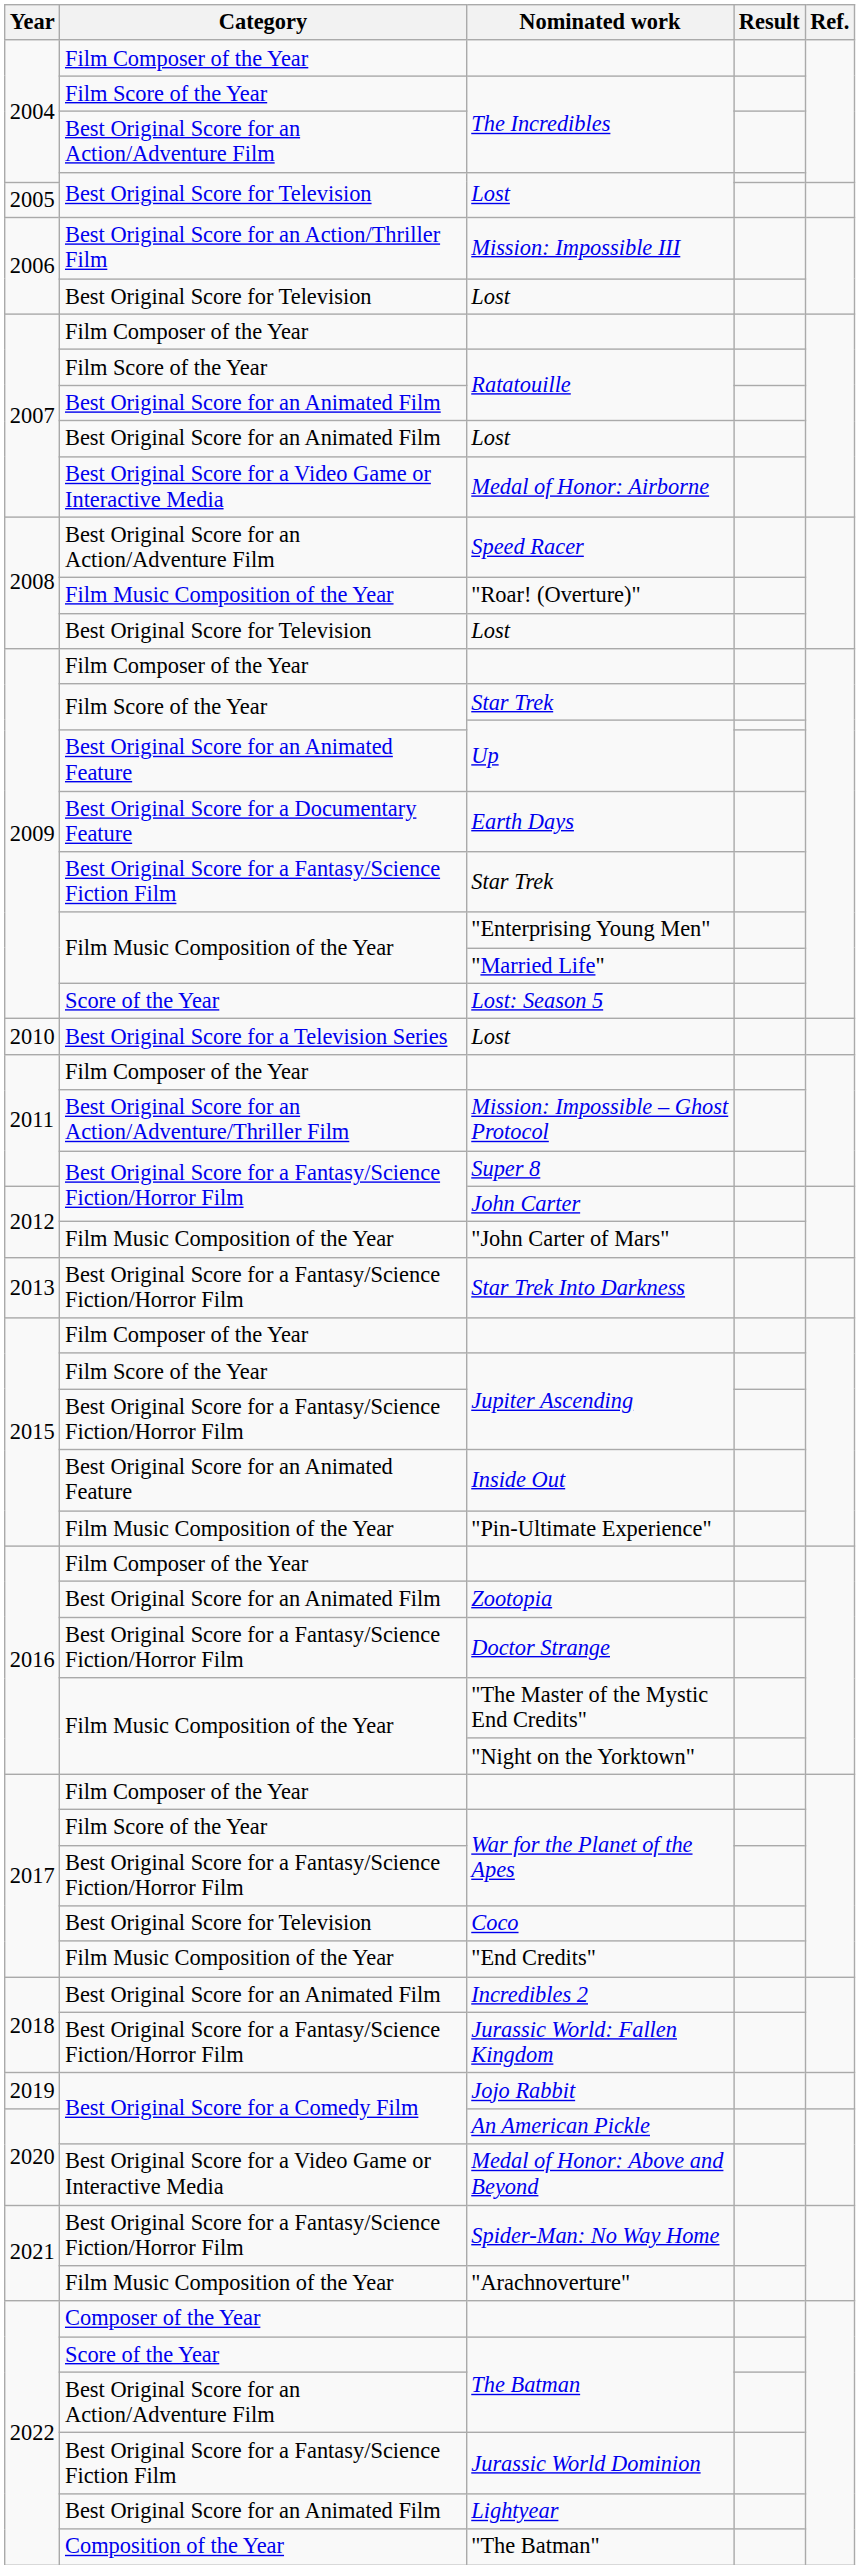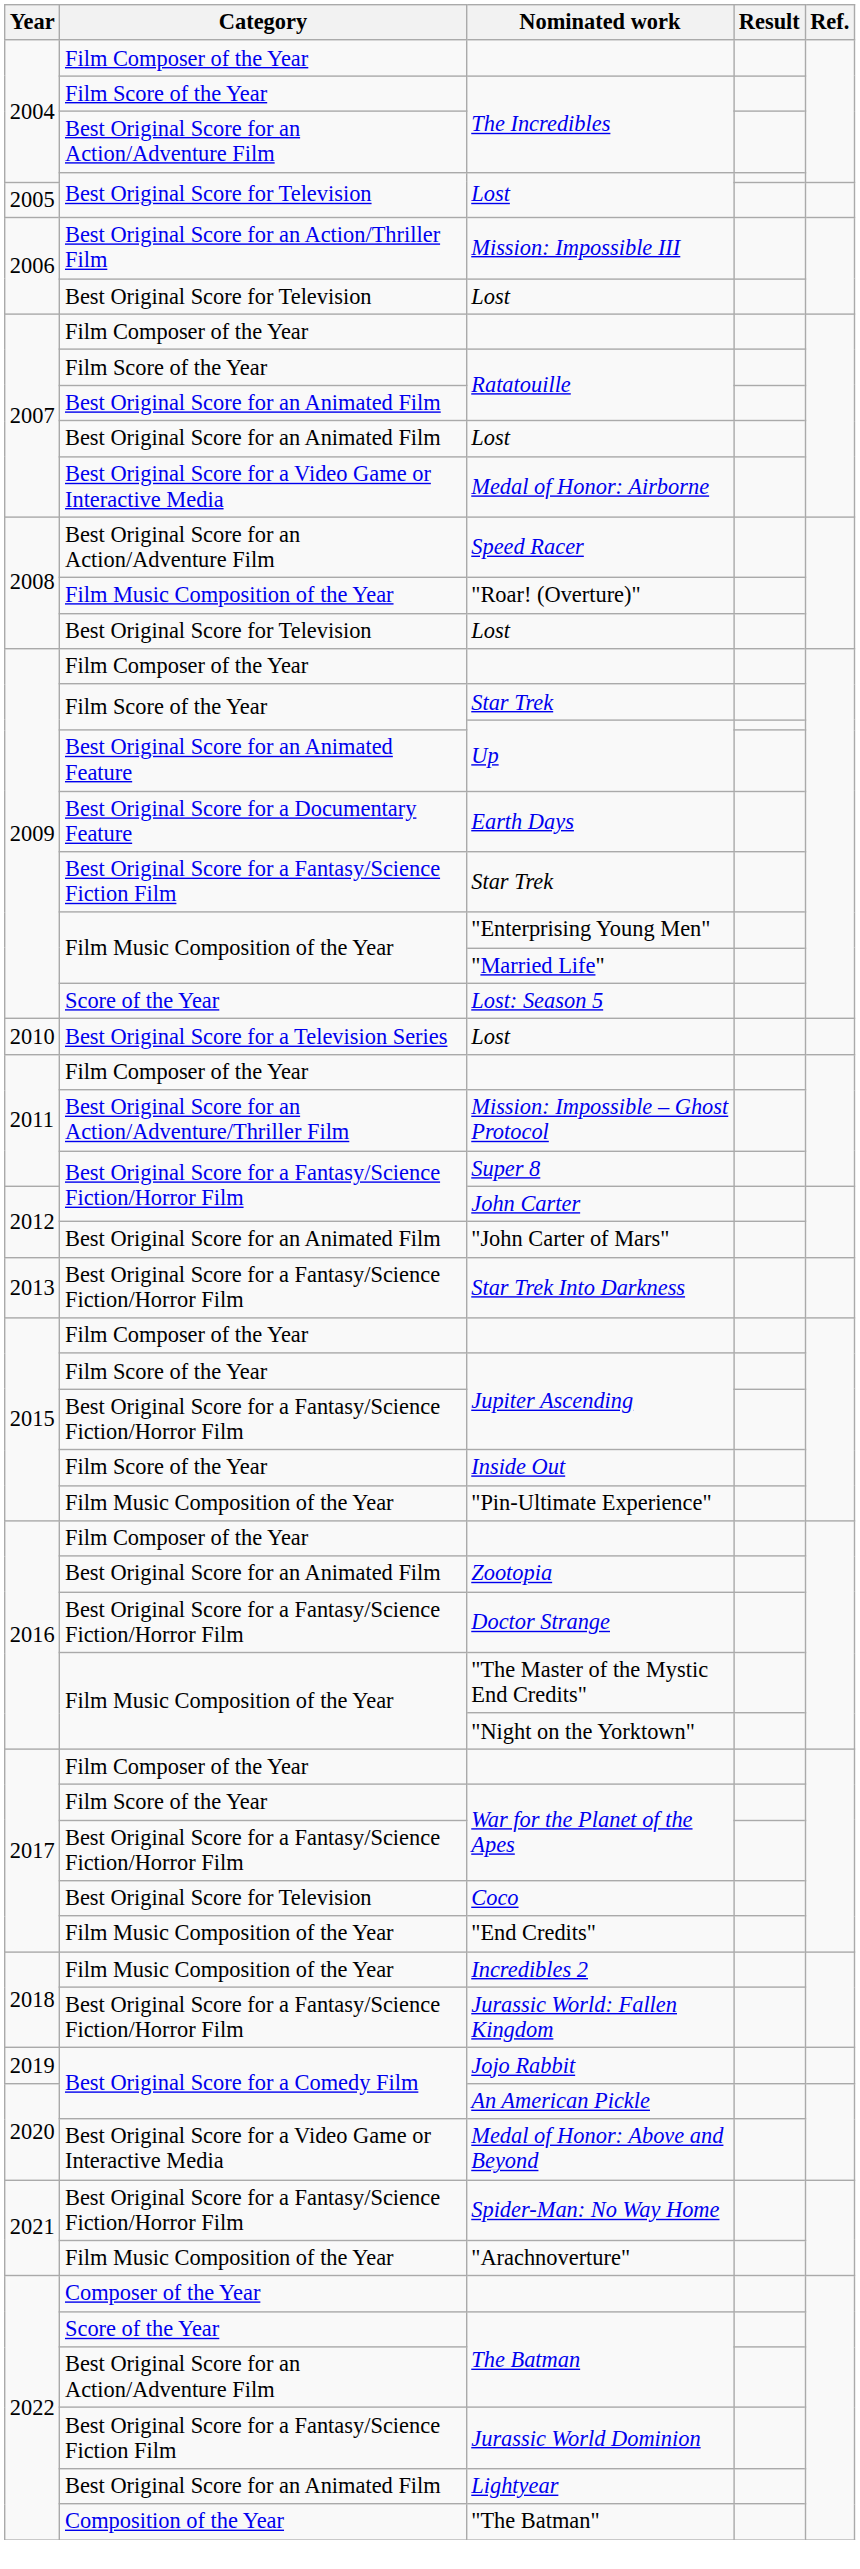"John Carter of Mars" | Category: Film Music Composition of the Year -> Best Original Score for an Animated Film
Inside Out | Category: Best Original Score for an Animated Feature -> Film Score of the Year
Incredibles 2 | Category: Best Original Score for an Animated Film -> Film Music Composition of the Year
